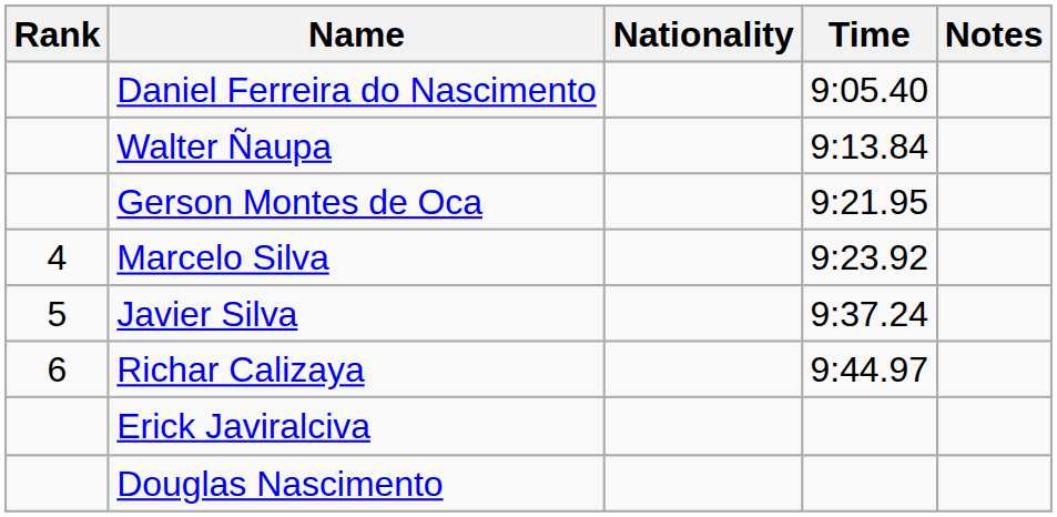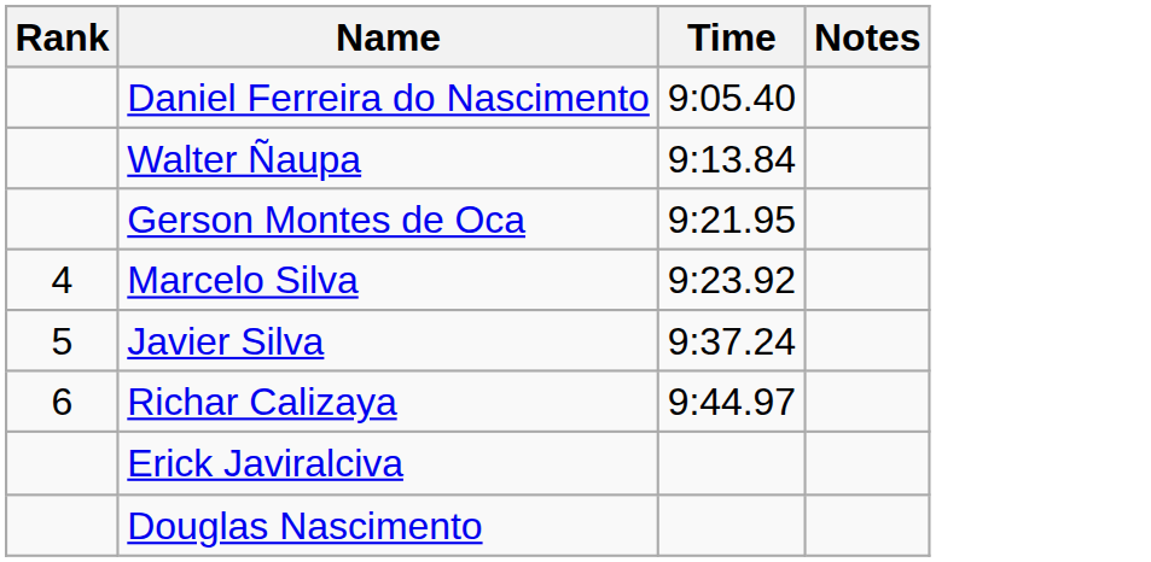- column: Nationality
